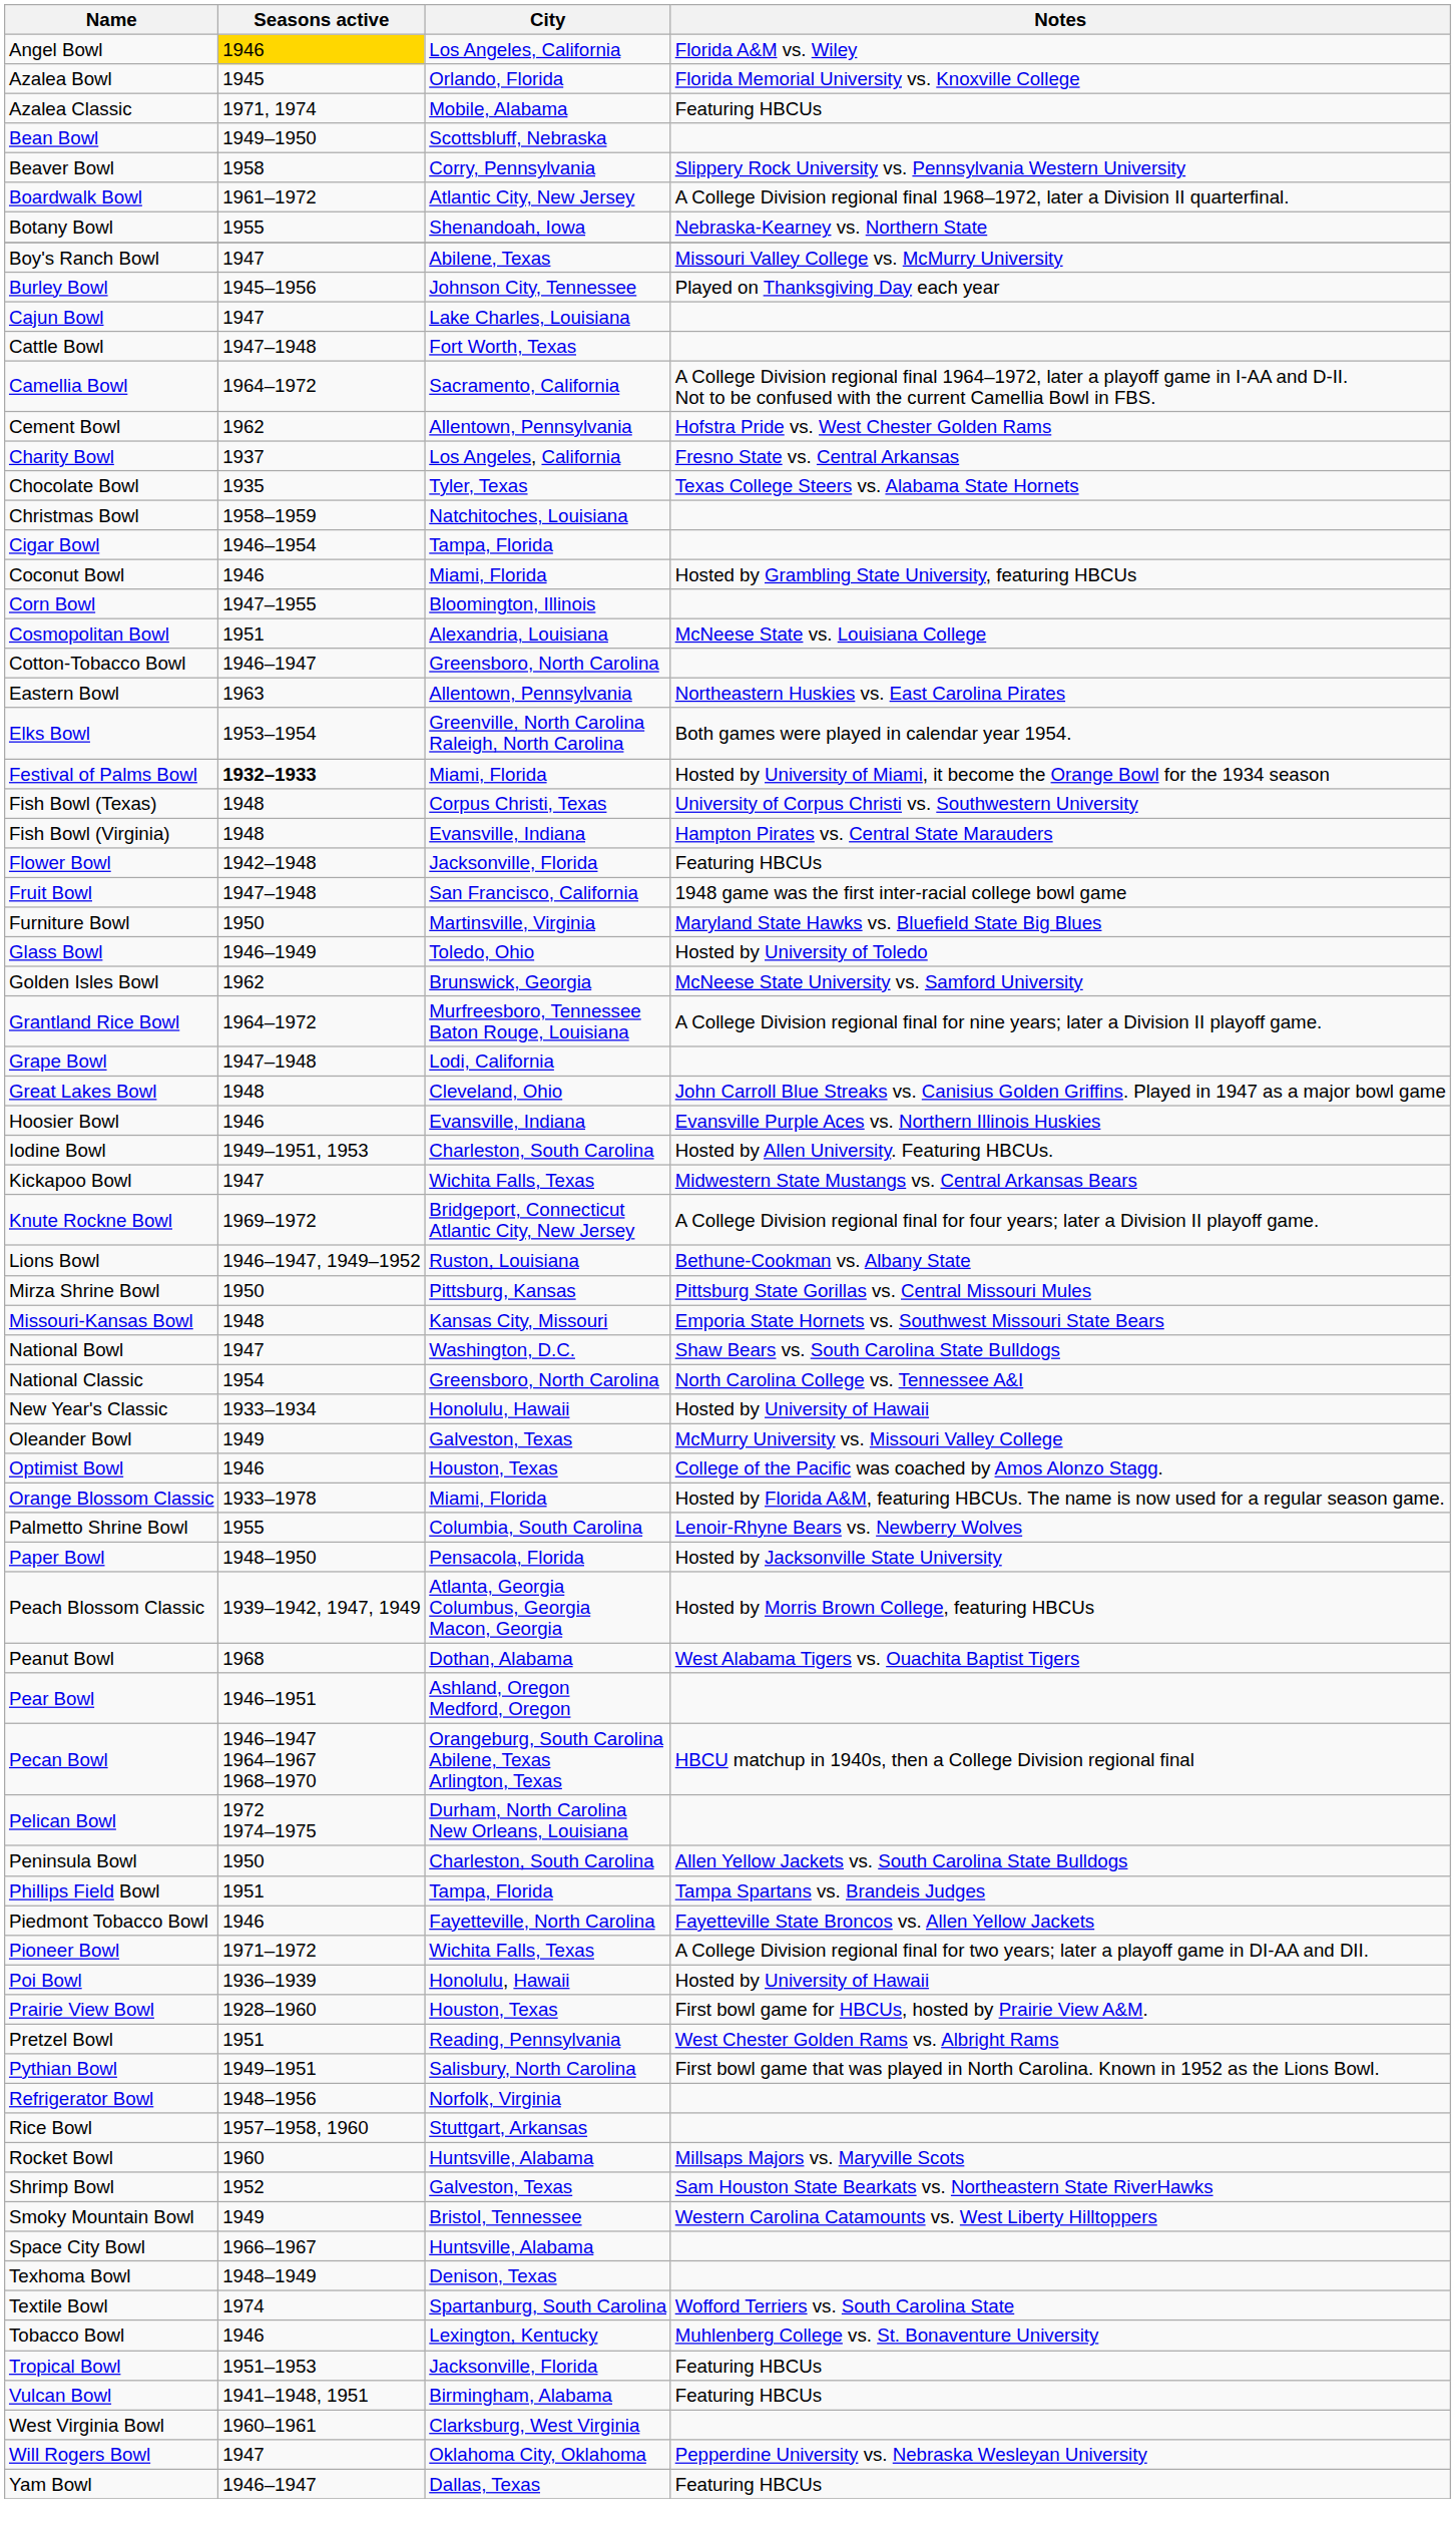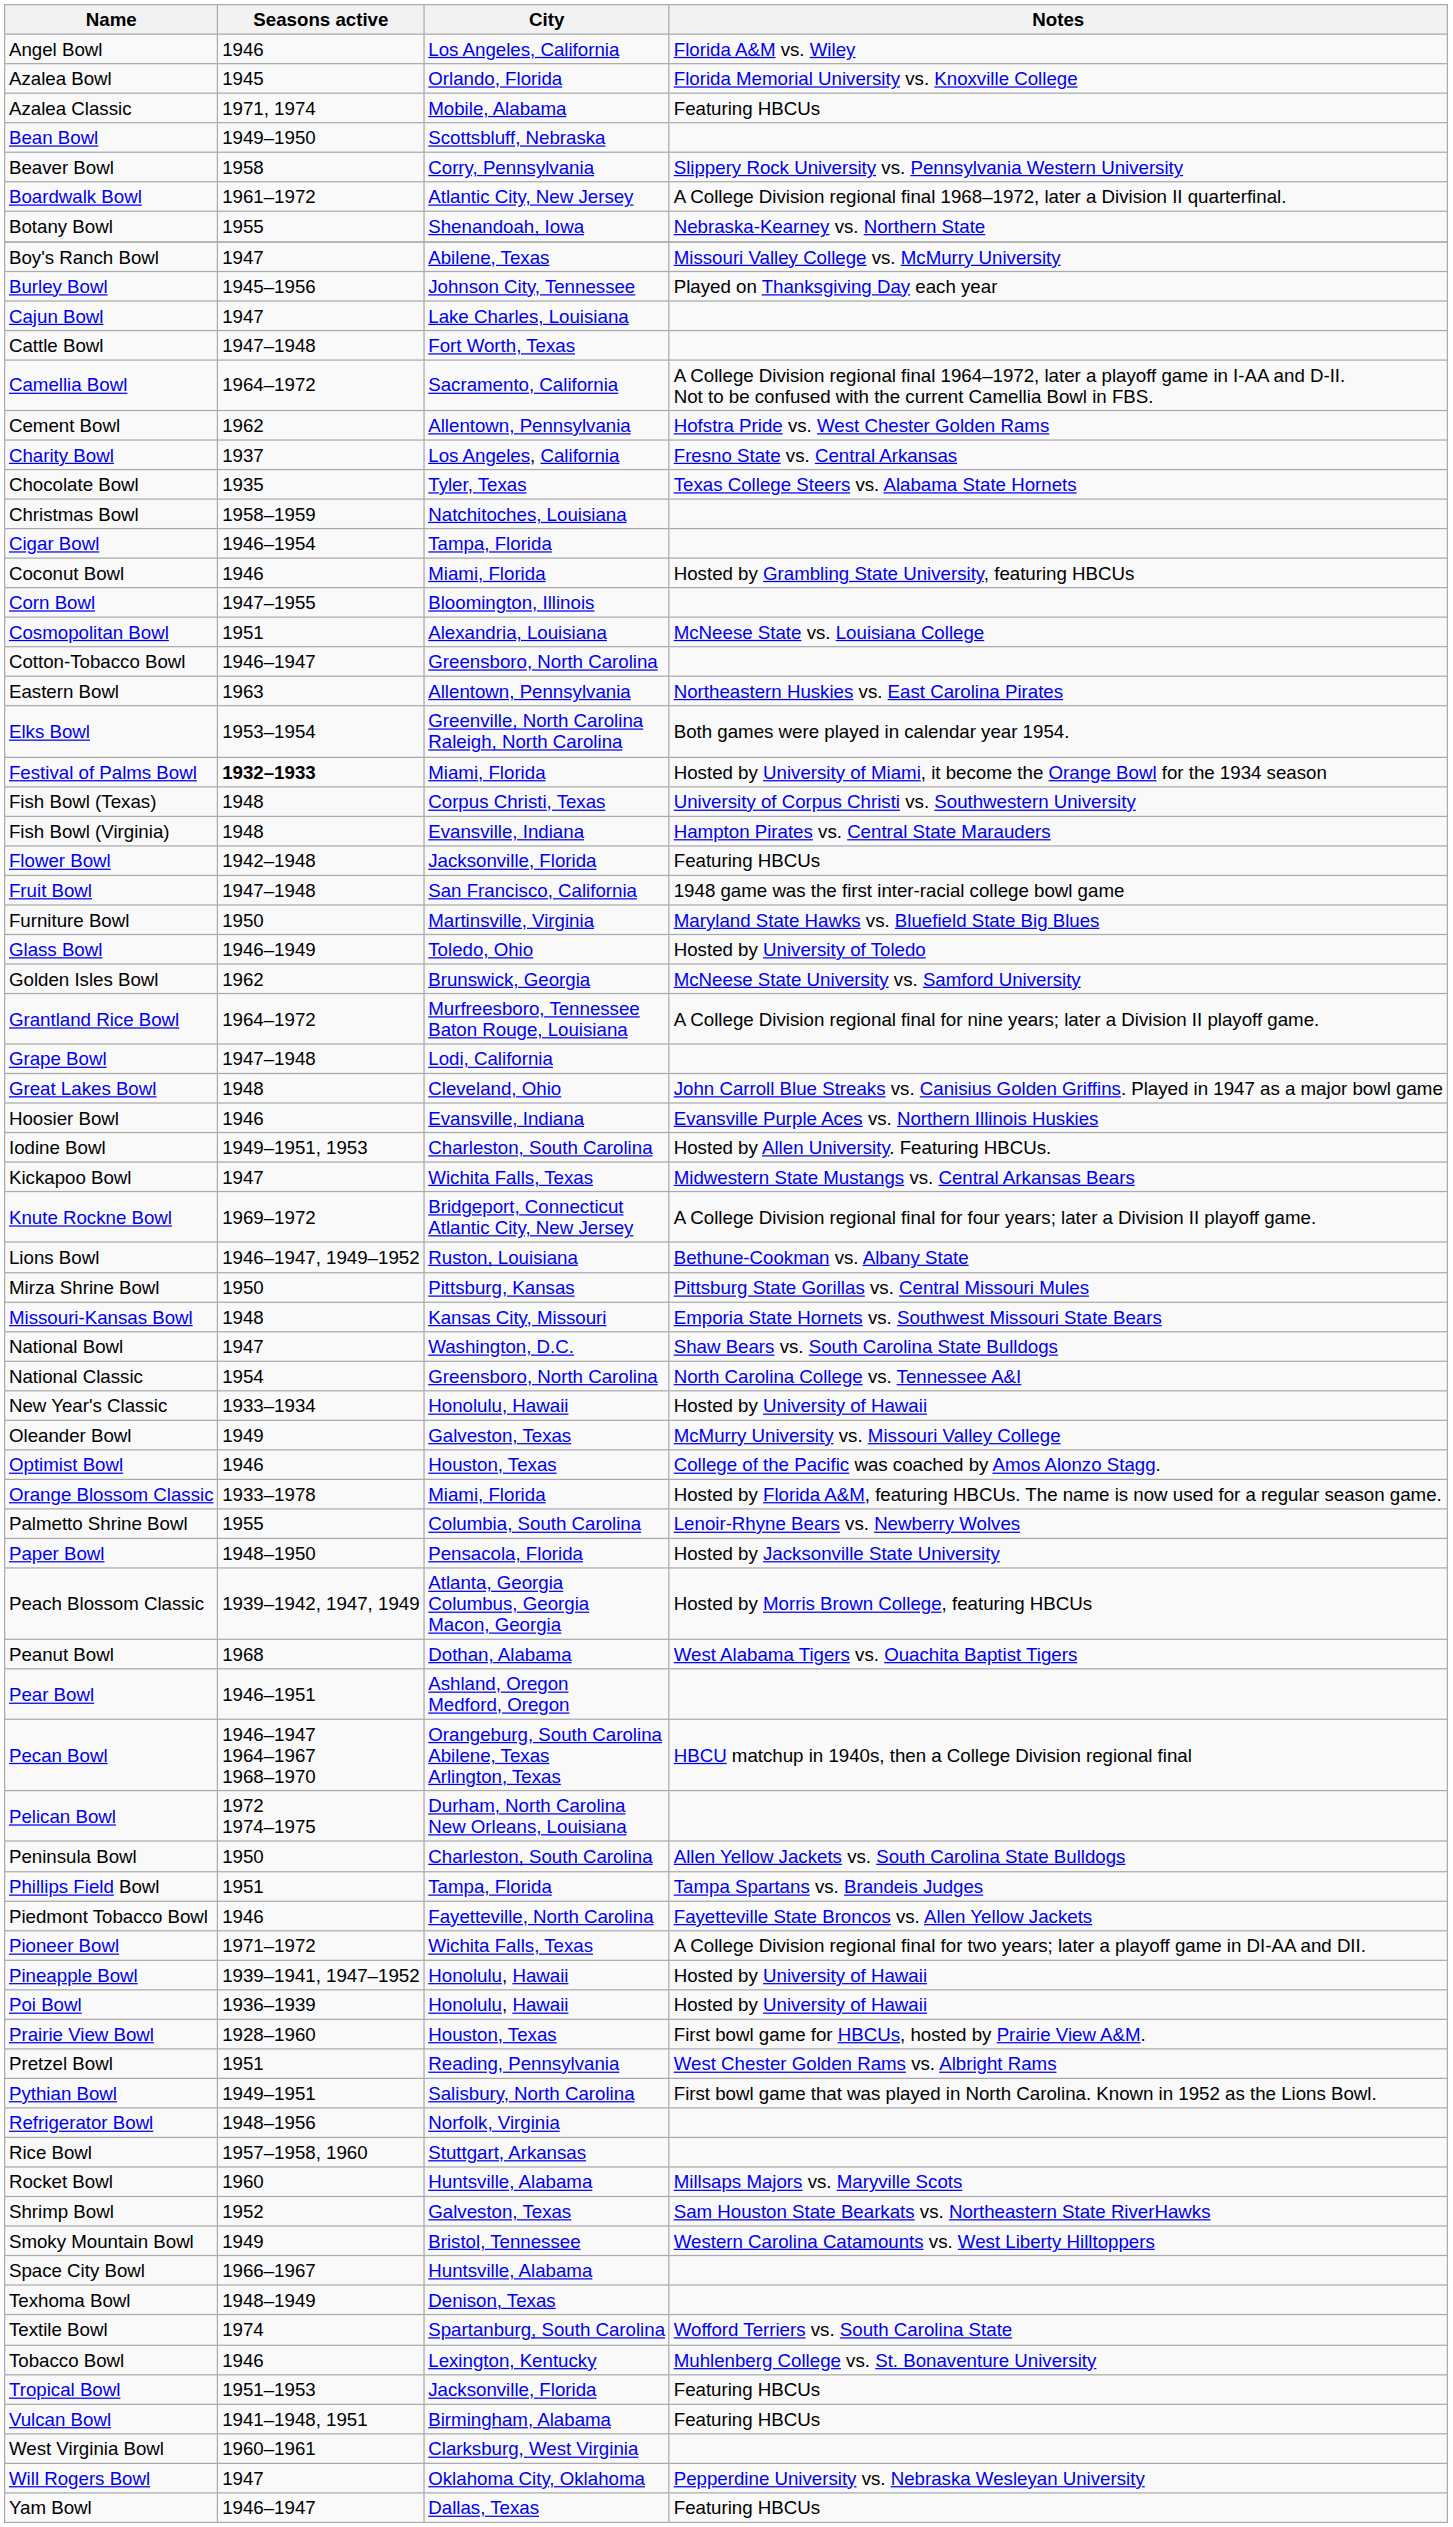Angel Bowl | Seasons active: gold background -> no background
+ row: Pineapple Bowl | 1939–1941, 1947–1952 | Honolulu, Hawaii | Hosted by University of Hawaii
